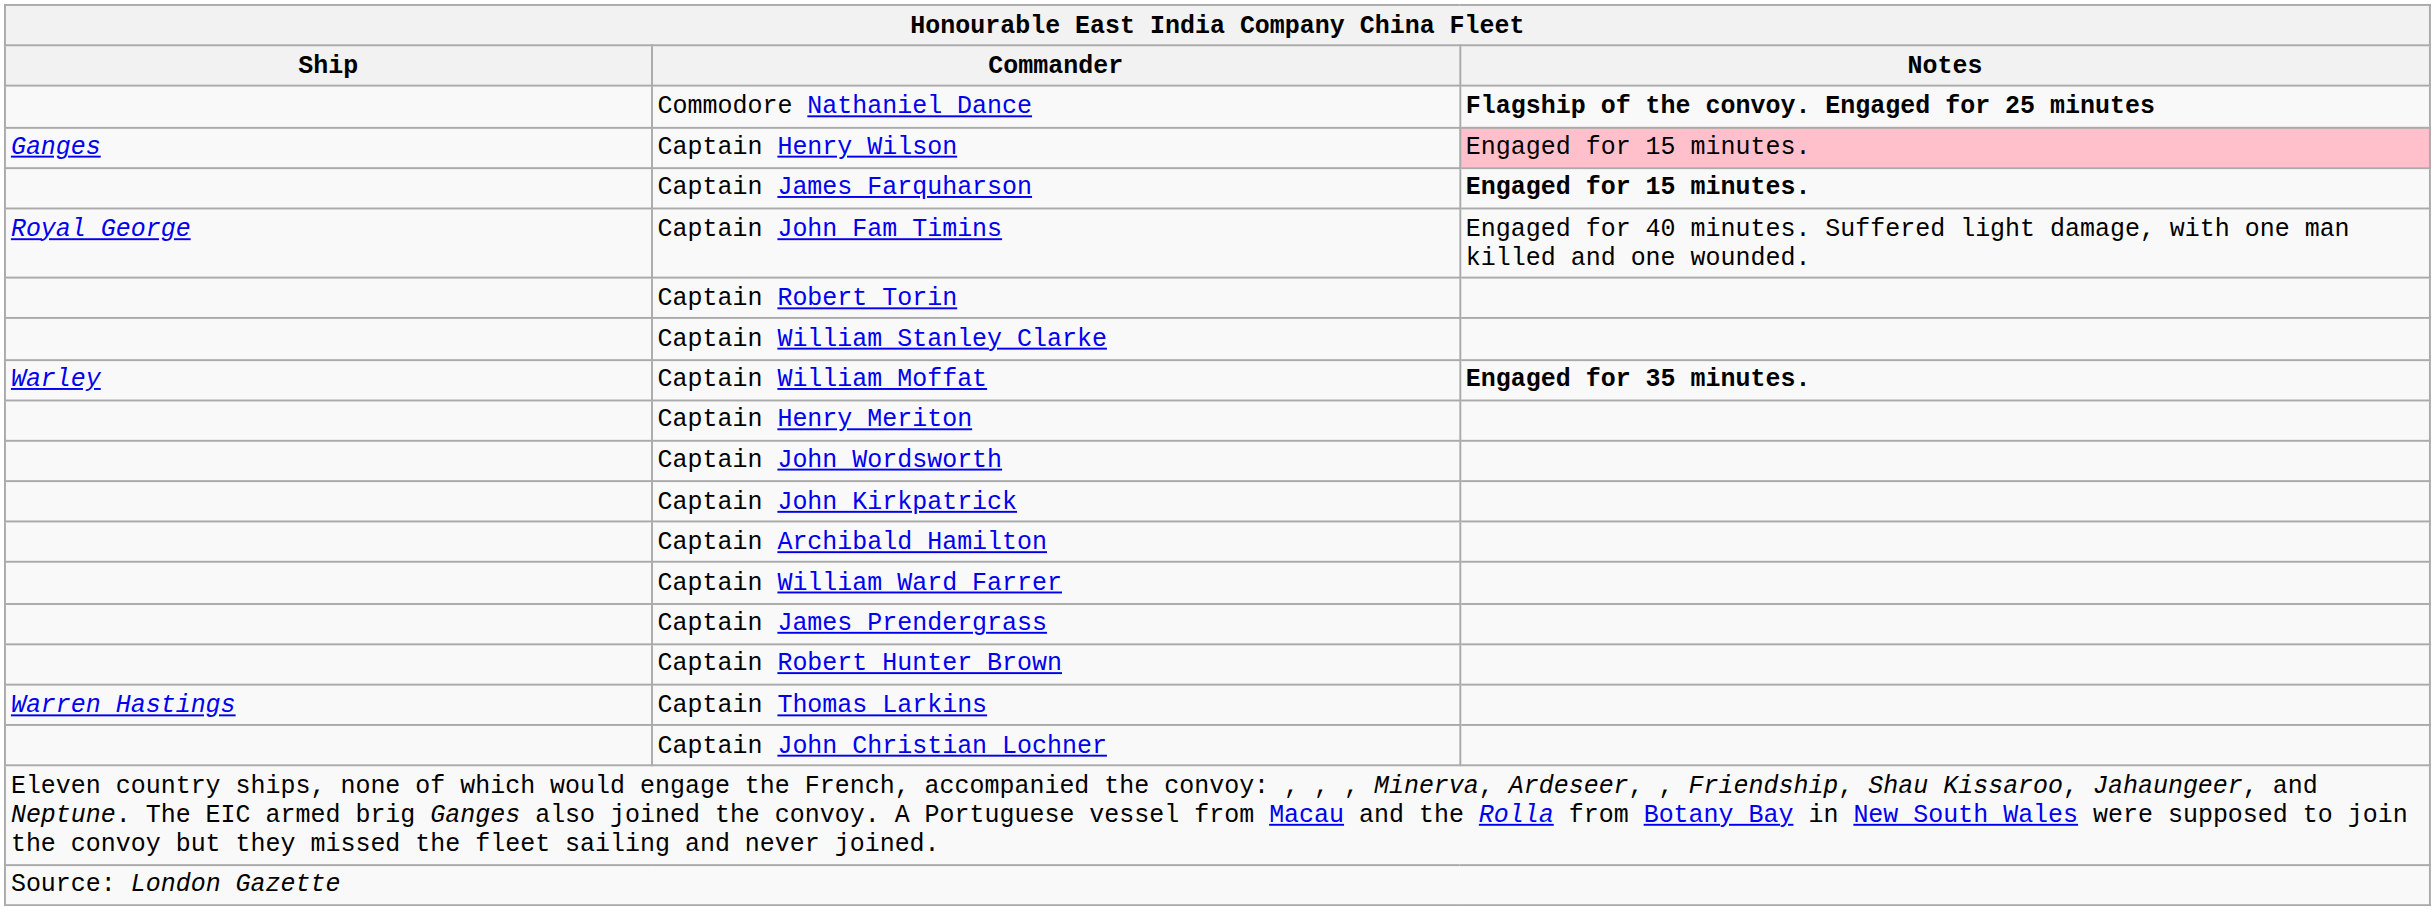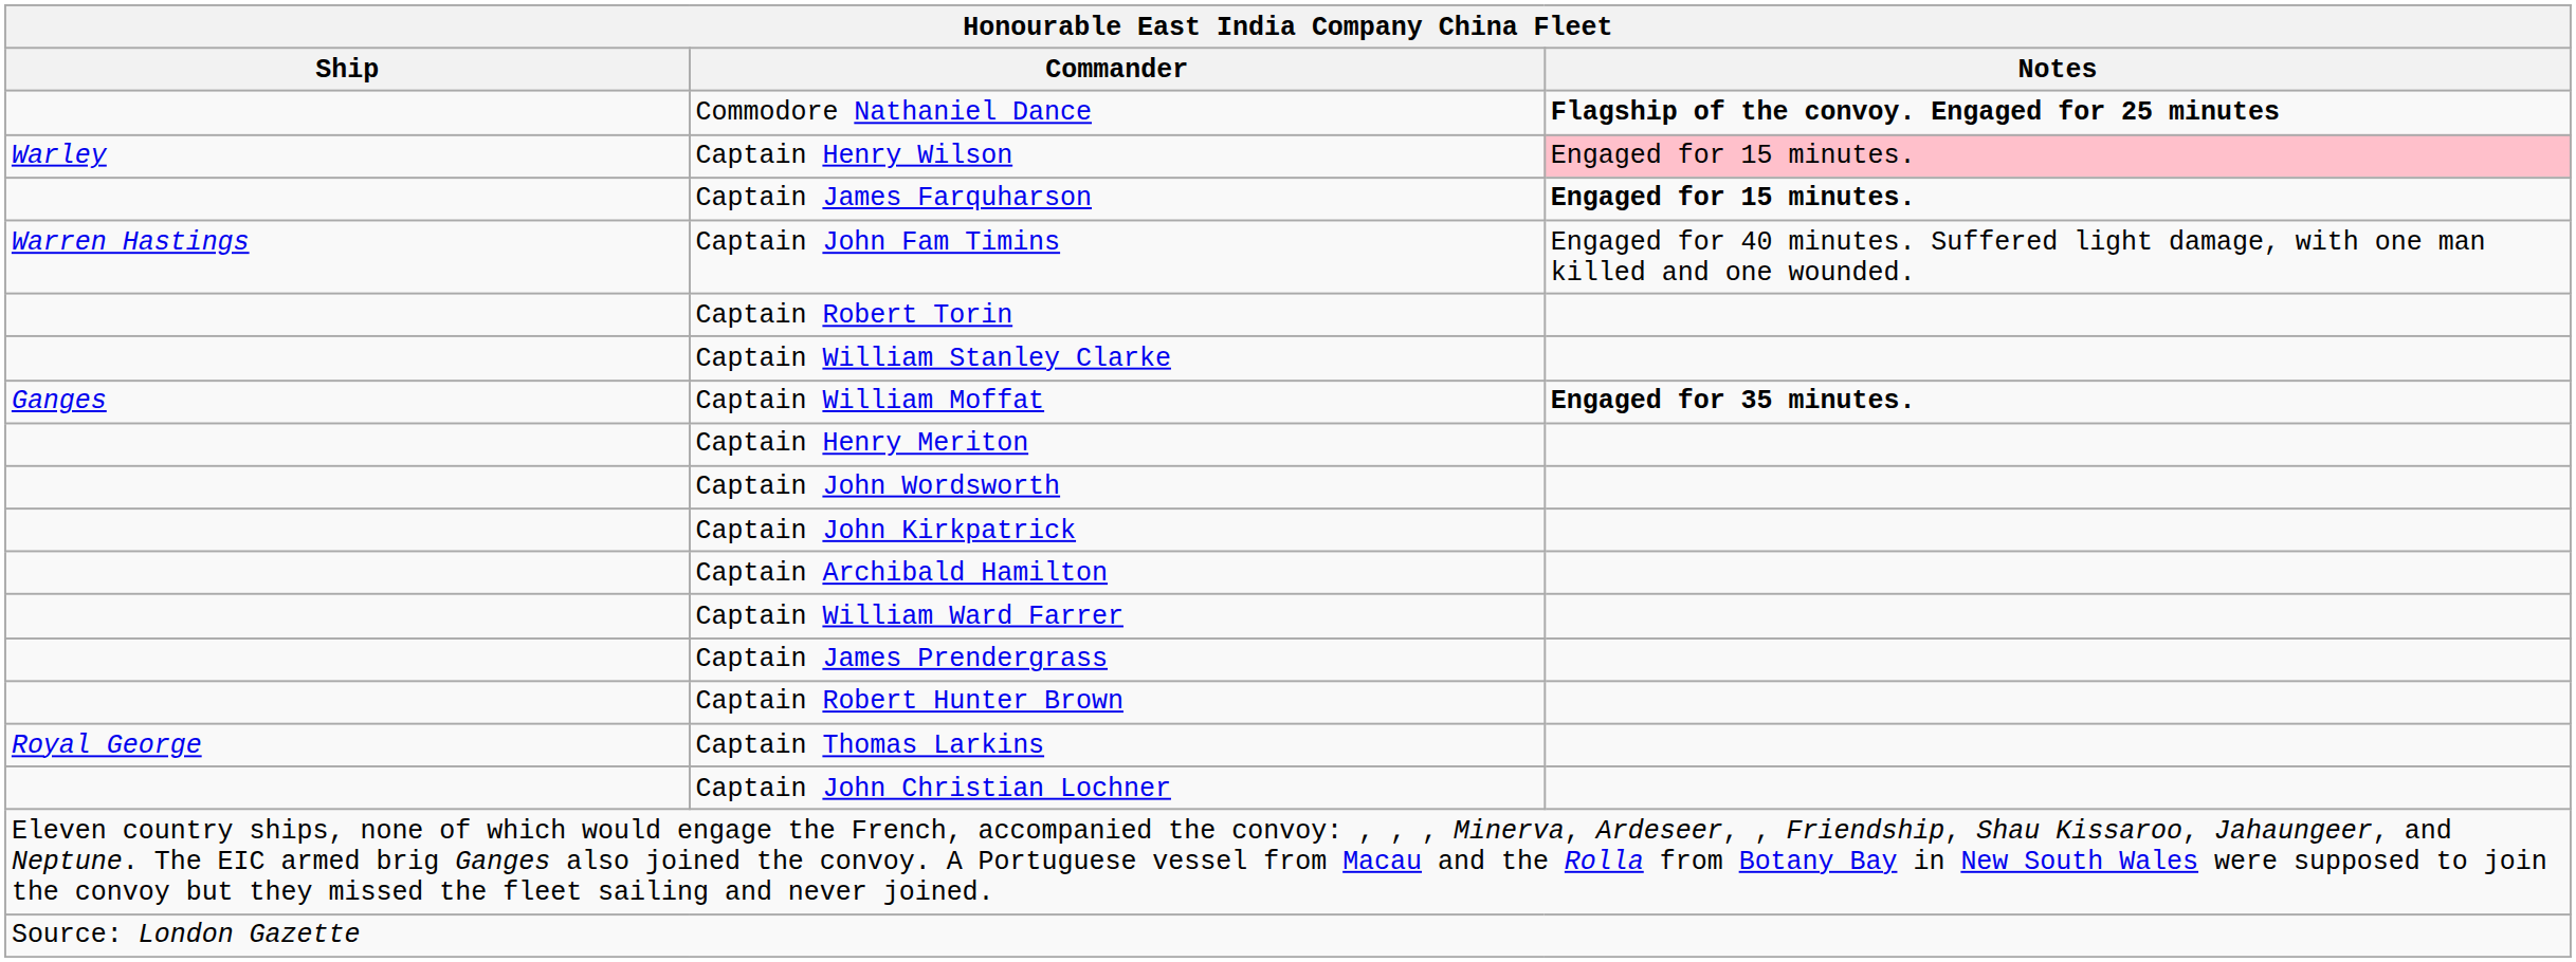Captain Henry Wilson | Ship: Ganges -> Warley
Captain John Fam Timins | Ship: Royal George -> Warren Hastings
Captain William Moffat | Ship: Warley -> Ganges
Captain Thomas Larkins | Ship: Warren Hastings -> Royal George
